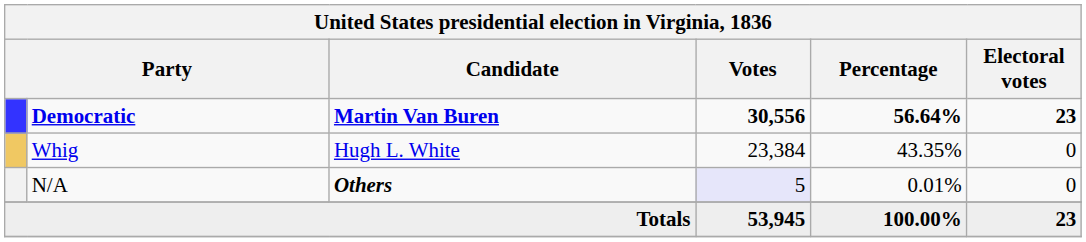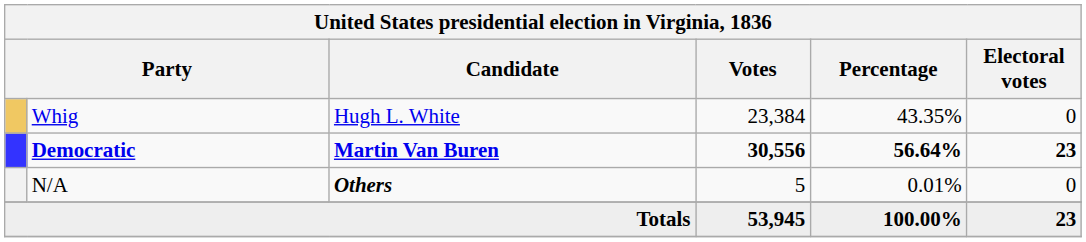rows swapped: Democratic <-> Whig
N/A | Votes: lavender background -> no background
